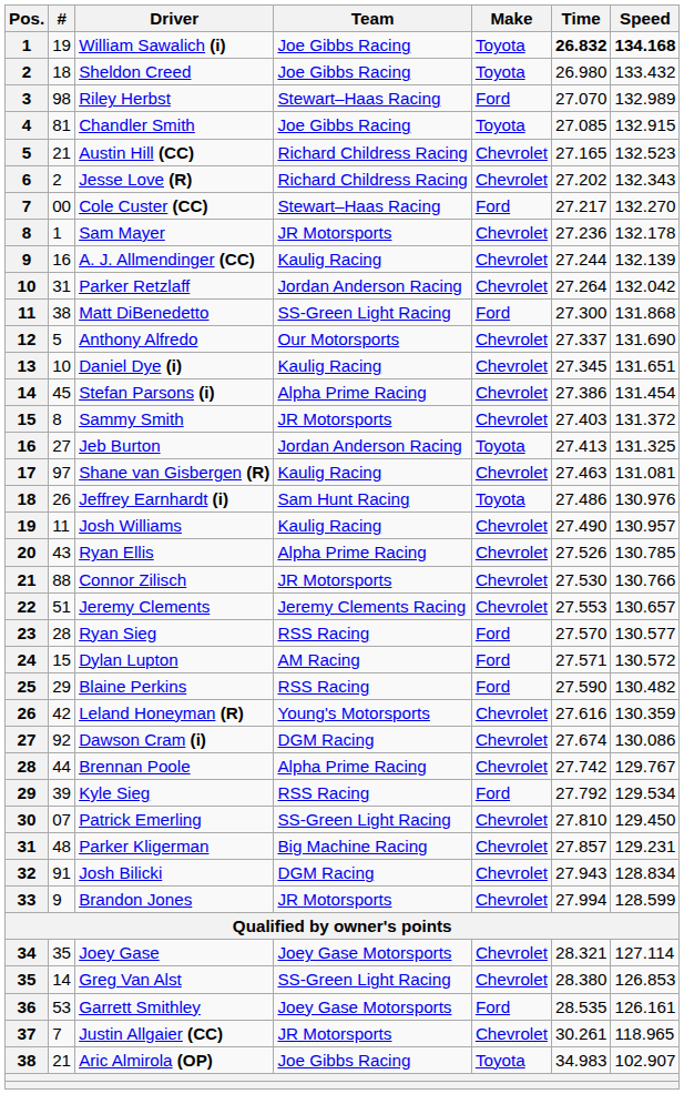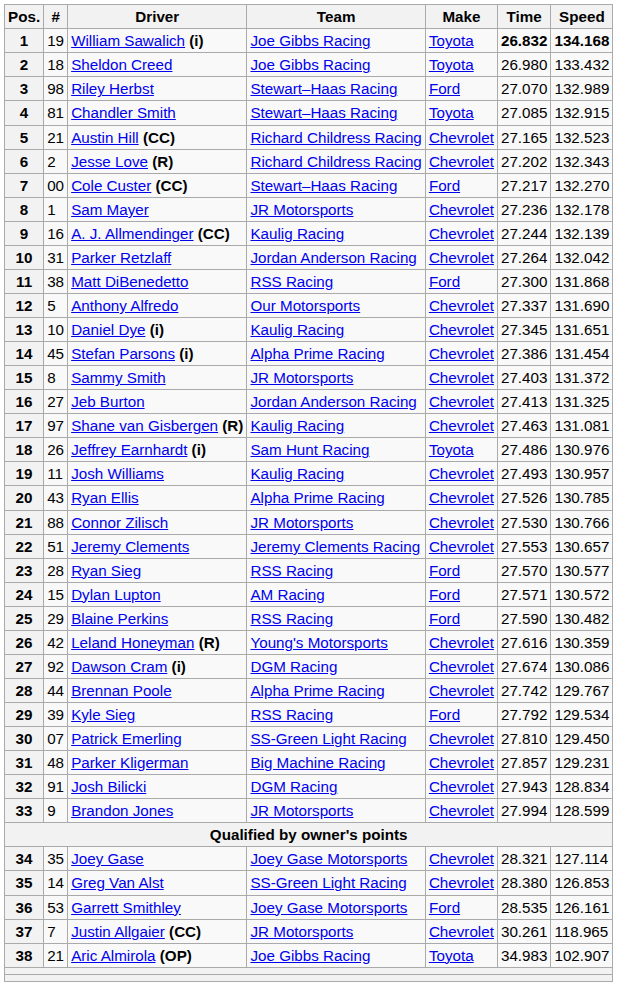Chandler Smith | Team: Joe Gibbs Racing -> Stewart–Haas Racing
Matt DiBenedetto | Team: SS-Green Light Racing -> RSS Racing
Jeb Burton | Make: Toyota -> Chevrolet
Josh Williams | Time: 27.490 -> 27.493
